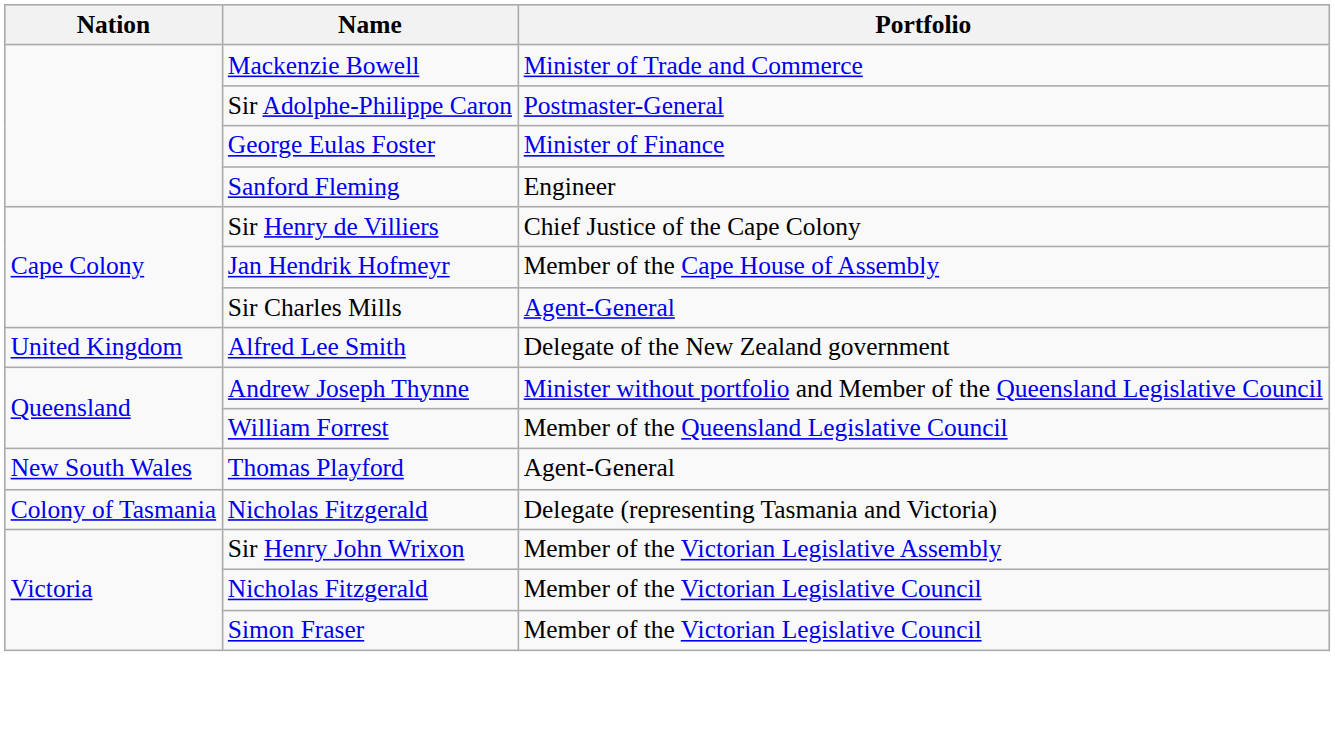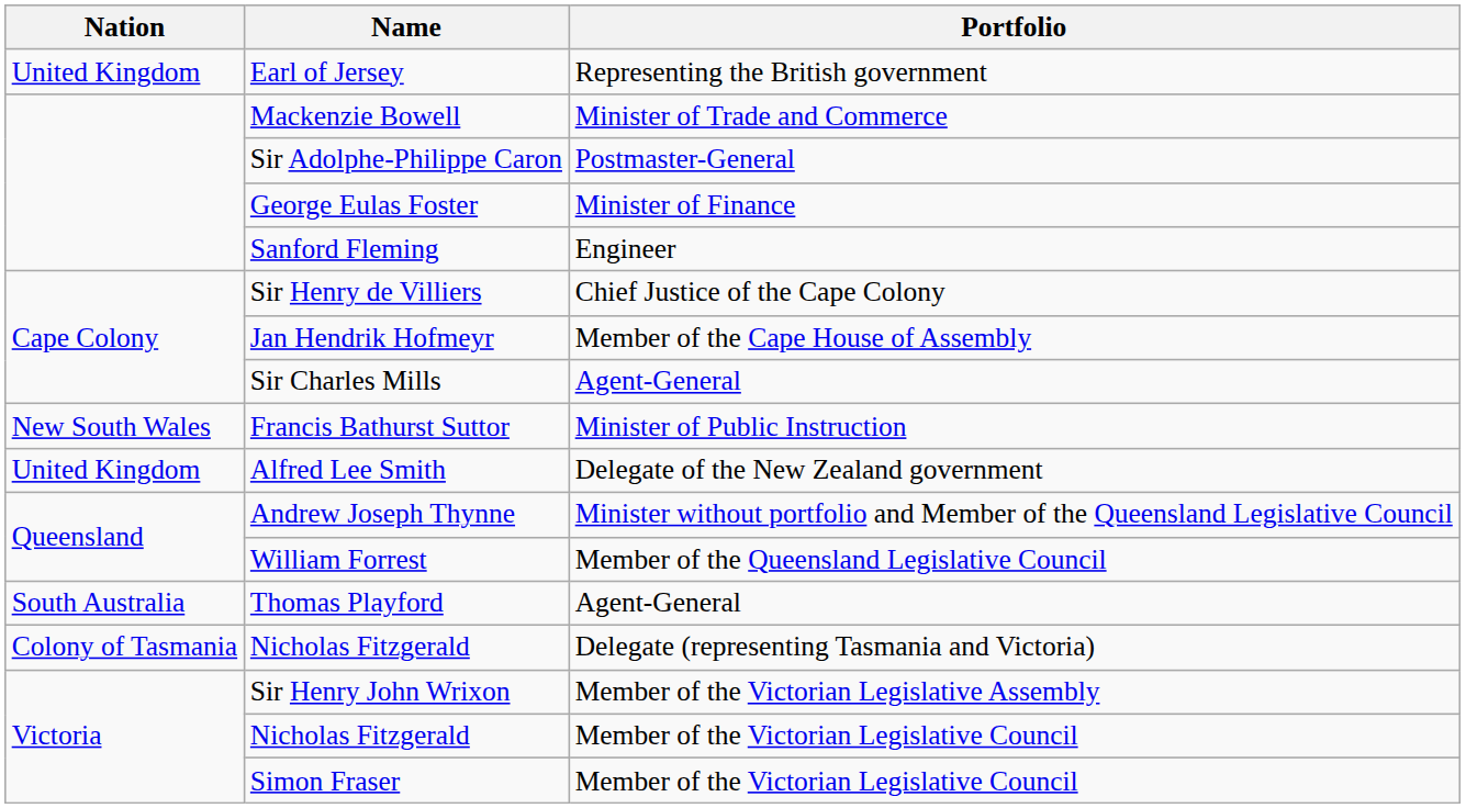+ row: United Kingdom | Earl of Jersey | Representing the British government
+ row: New South Wales | Francis Bathurst Suttor | Minister of Public Instruction
Thomas Playford | Nation: New South Wales -> South Australia
